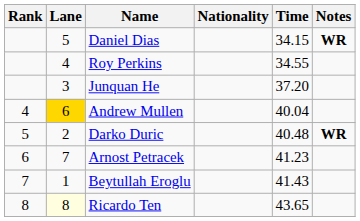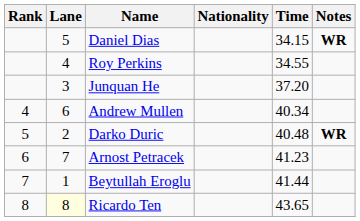Andrew Mullen | Lane: gold background -> no background
Andrew Mullen | Time: 40.04 -> 40.34
Beytullah Eroglu | Time: 41.43 -> 41.44
